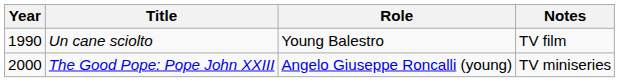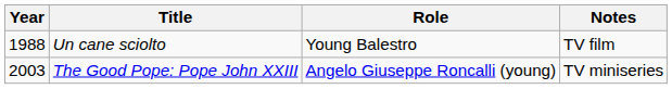Un cane sciolto | Year: 1990 -> 1988
The Good Pope: Pope John XXIII | Year: 2000 -> 2003
